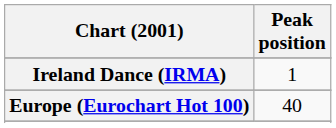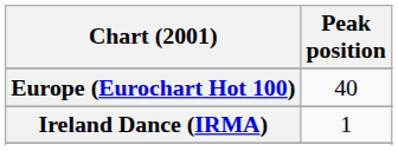rows swapped: Europe (Eurochart Hot 100) <-> Ireland Dance (IRMA)
